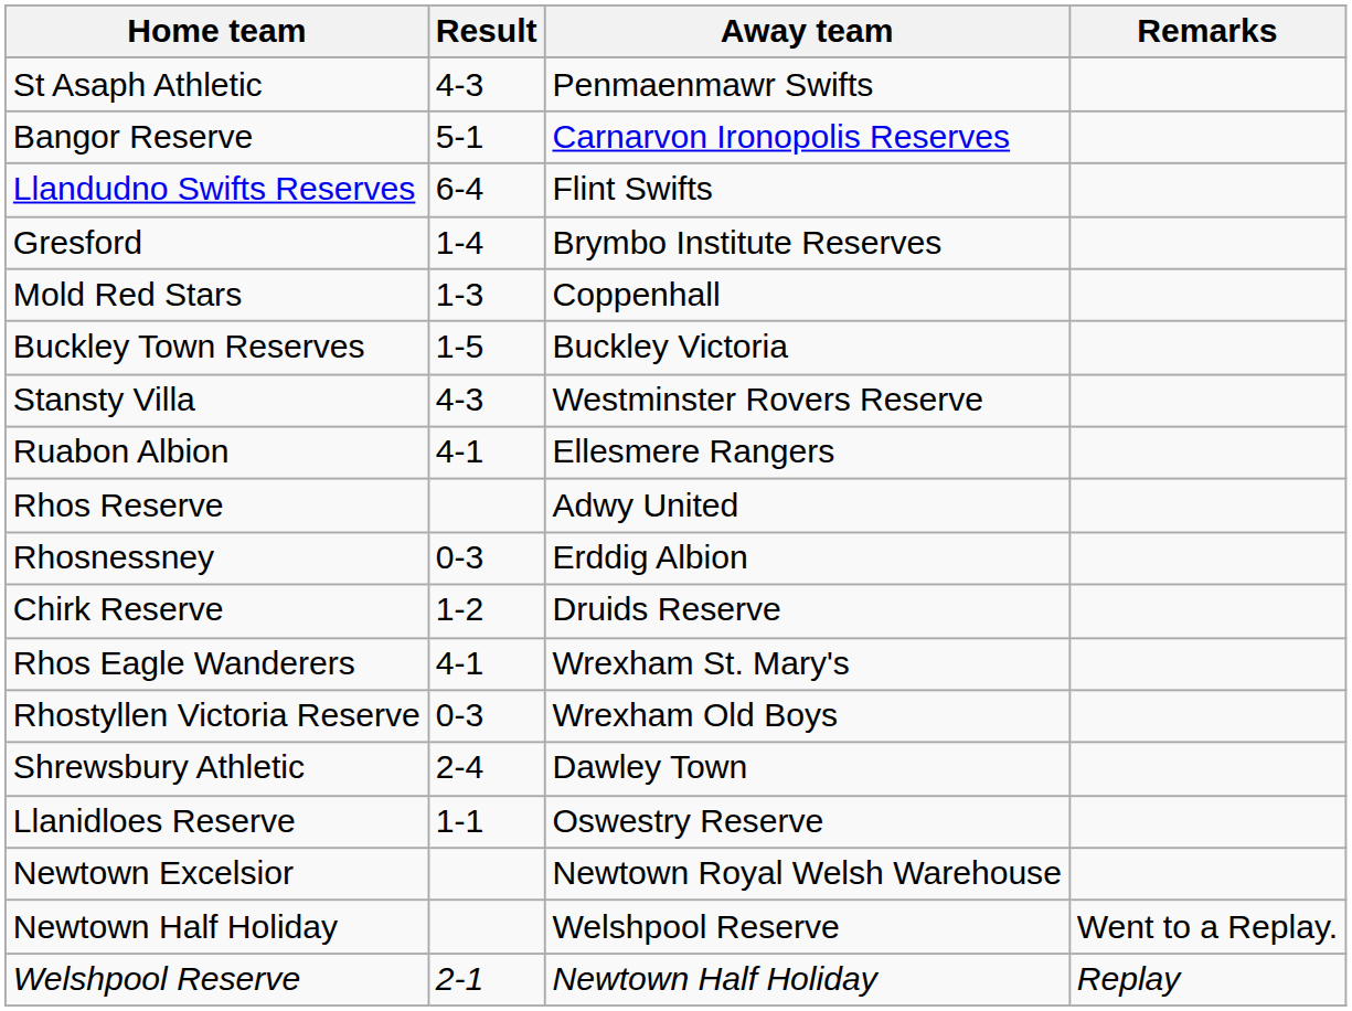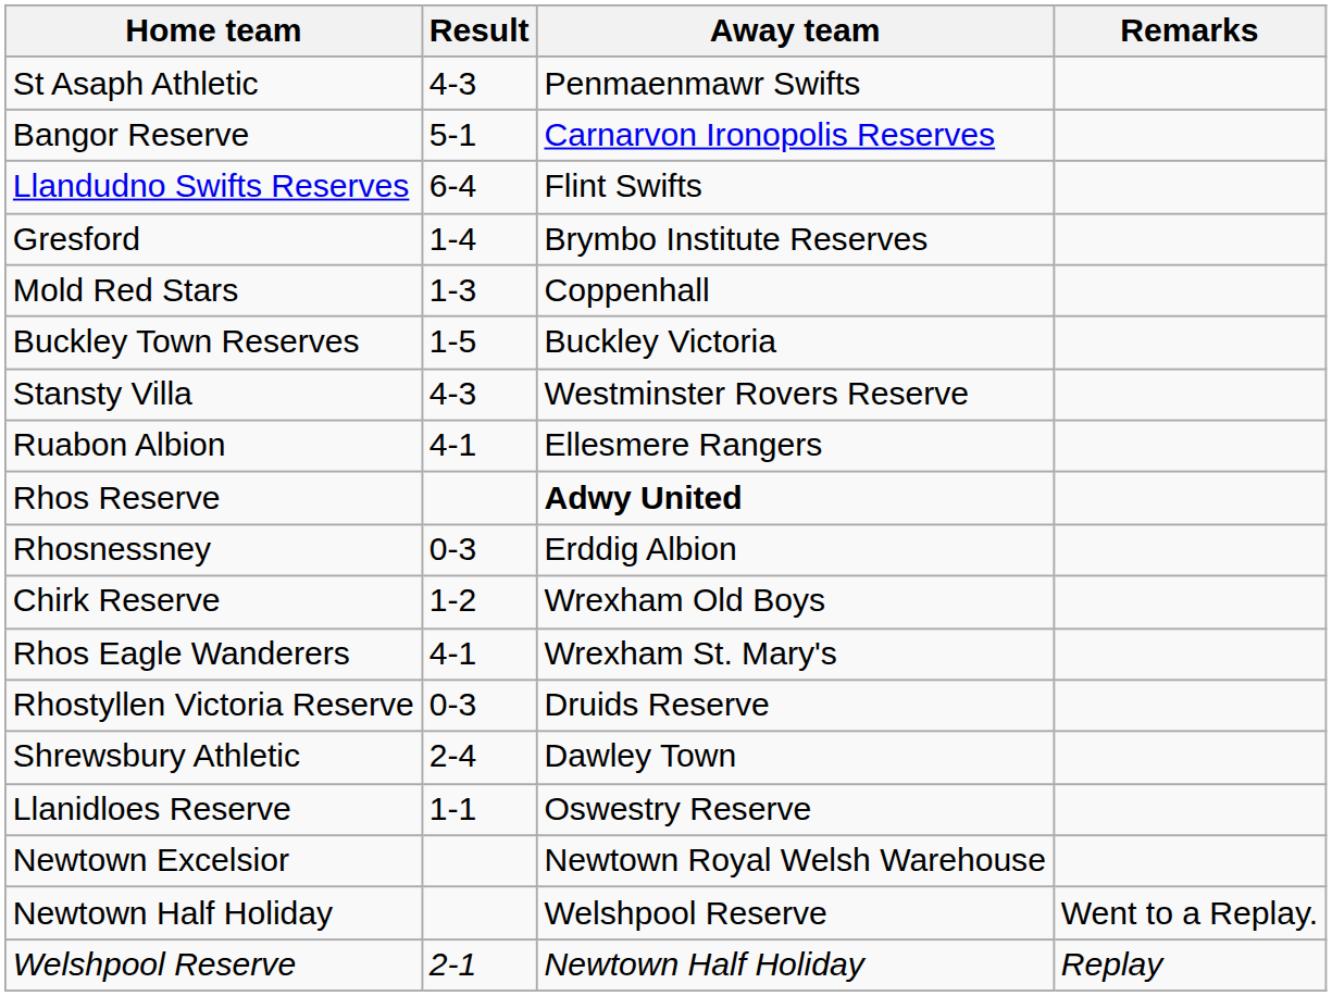Rhos Reserve | Away team: normal -> bold
Chirk Reserve | Away team: Druids Reserve -> Wrexham Old Boys
Rhostyllen Victoria Reserve | Away team: Wrexham Old Boys -> Druids Reserve
